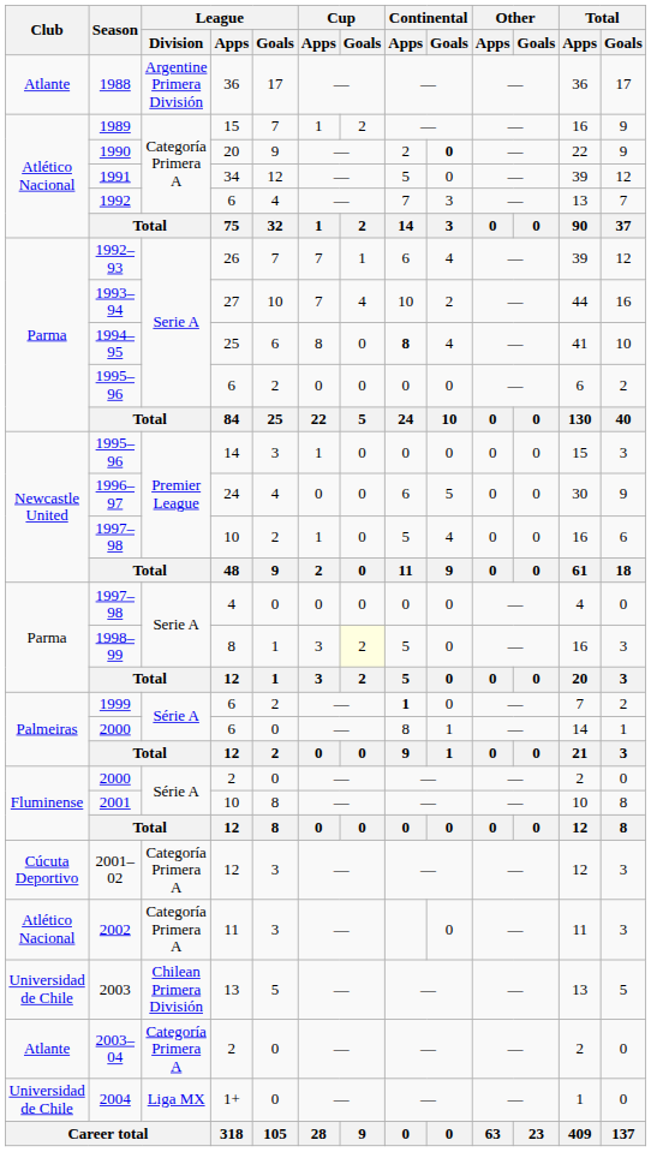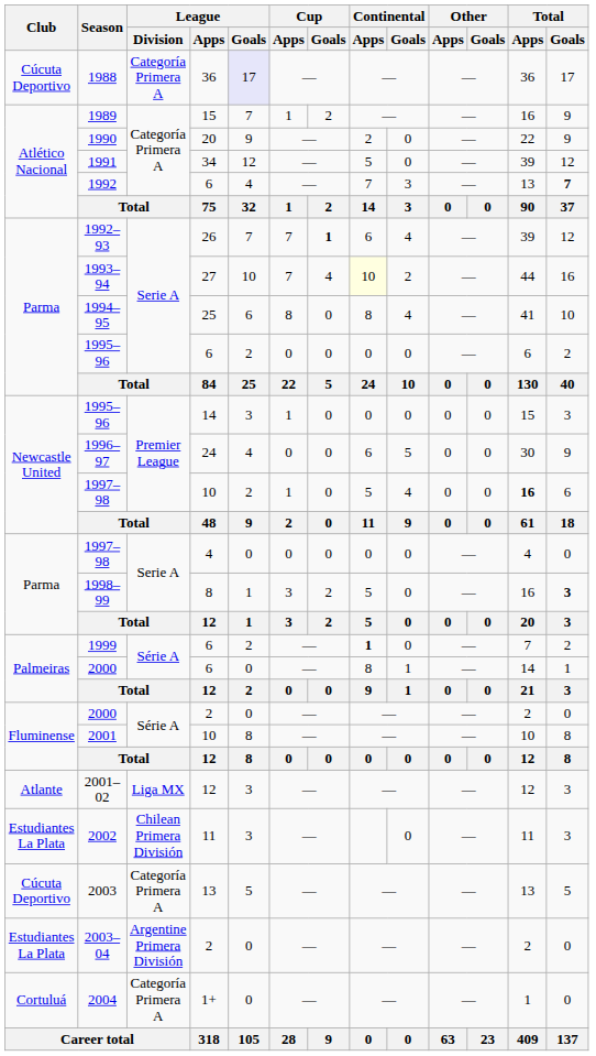1988 | Club: Atlante -> Cúcuta Deportivo
1988 | League / Division: Argentine Primera División -> Categoría Primera A
1988 | League / Goals: no background -> lavender background
1990 | Continental / Goals: bold -> normal
1992 | Total / Goals: normal -> bold
1992–93 | Cup / Goals: normal -> bold
1993–94 | Continental / Apps: no background -> lightyellow background
1994–95 | Continental / Apps: bold -> normal
1997–98 / 10 | Total / Apps: normal -> bold
1998–99 | Cup / Goals: lightyellow background -> no background
1998–99 | Total / Goals: normal -> bold
2001–02 | Club: Cúcuta Deportivo -> Atlante
2001–02 | League / Division: Categoría Primera A -> Liga MX
2002 | Club: Atlético Nacional -> Estudiantes La Plata
2002 | League / Division: Categoría Primera A -> Chilean Primera División
2003 | Club: Universidad de Chile -> Cúcuta Deportivo
2003 | League / Division: Chilean Primera División -> Categoría Primera A
2003–04 | Club: Atlante -> Estudiantes La Plata
2003–04 | League / Division: Categoría Primera A -> Argentine Primera División
2004 | Club: Universidad de Chile -> Cortuluá
2004 | League / Division: Liga MX -> Categoría Primera A
